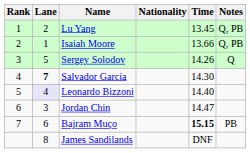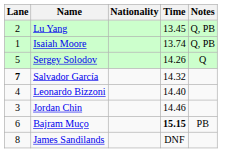- column: Rank | 1 | 2 | 3 | 4 | 5 | 6 | 7
Isaiah Moore | Time: 13.66 -> 13.74
Salvador García | Time: 14.30 -> 14.32
Leonardo Bizzoni | Lane: lavender background -> no background
Jordan Chin | Time: 14.47 -> 14.46
